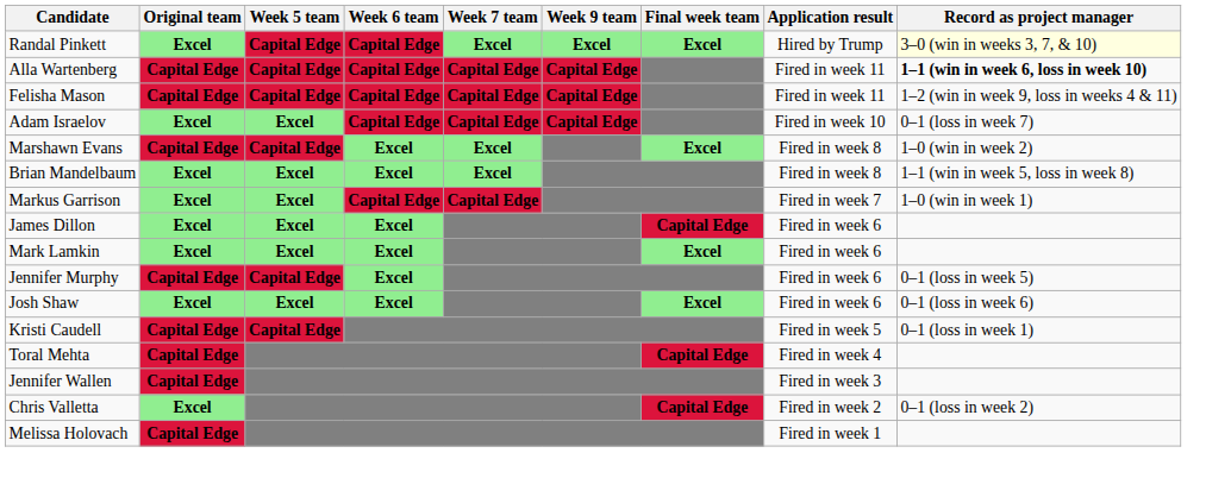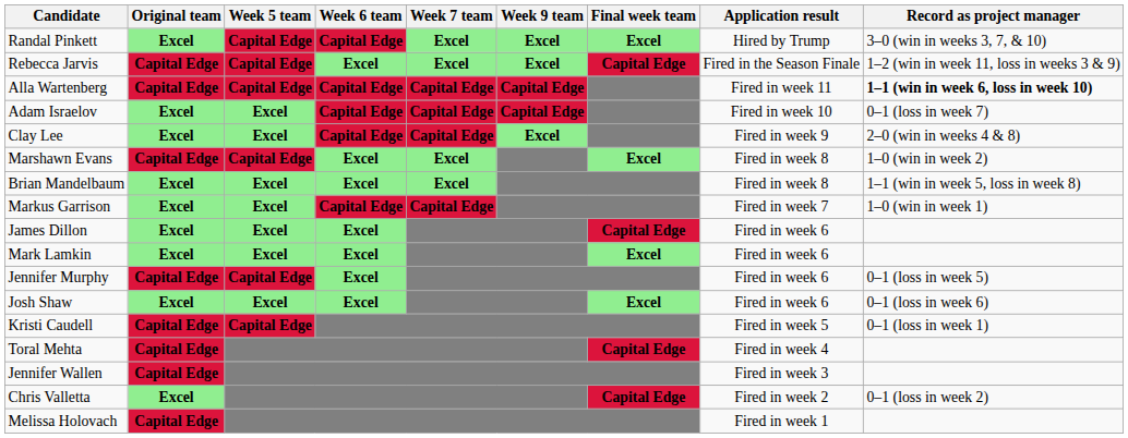Randal Pinkett | Record as project manager: lightyellow background -> no background
+ row: Rebecca Jarvis | Capital Edge | Capital Edge | Excel | Excel | Excel | Capital Edge | Fired in the Season Finale | 1–2 (win in week 11, loss in weeks 3 & 9)
- row: Felisha Mason | Capital Edge | Capital Edge | Capital Edge | Capital Edge | Capital Edge | Fired in week 11 | 1–2 (win in week 9, loss in weeks 4 & 11)
+ row: Clay Lee | Excel | Excel | Capital Edge | Capital Edge | Excel | Fired in week 9 | 2–0 (win in weeks 4 & 8)
